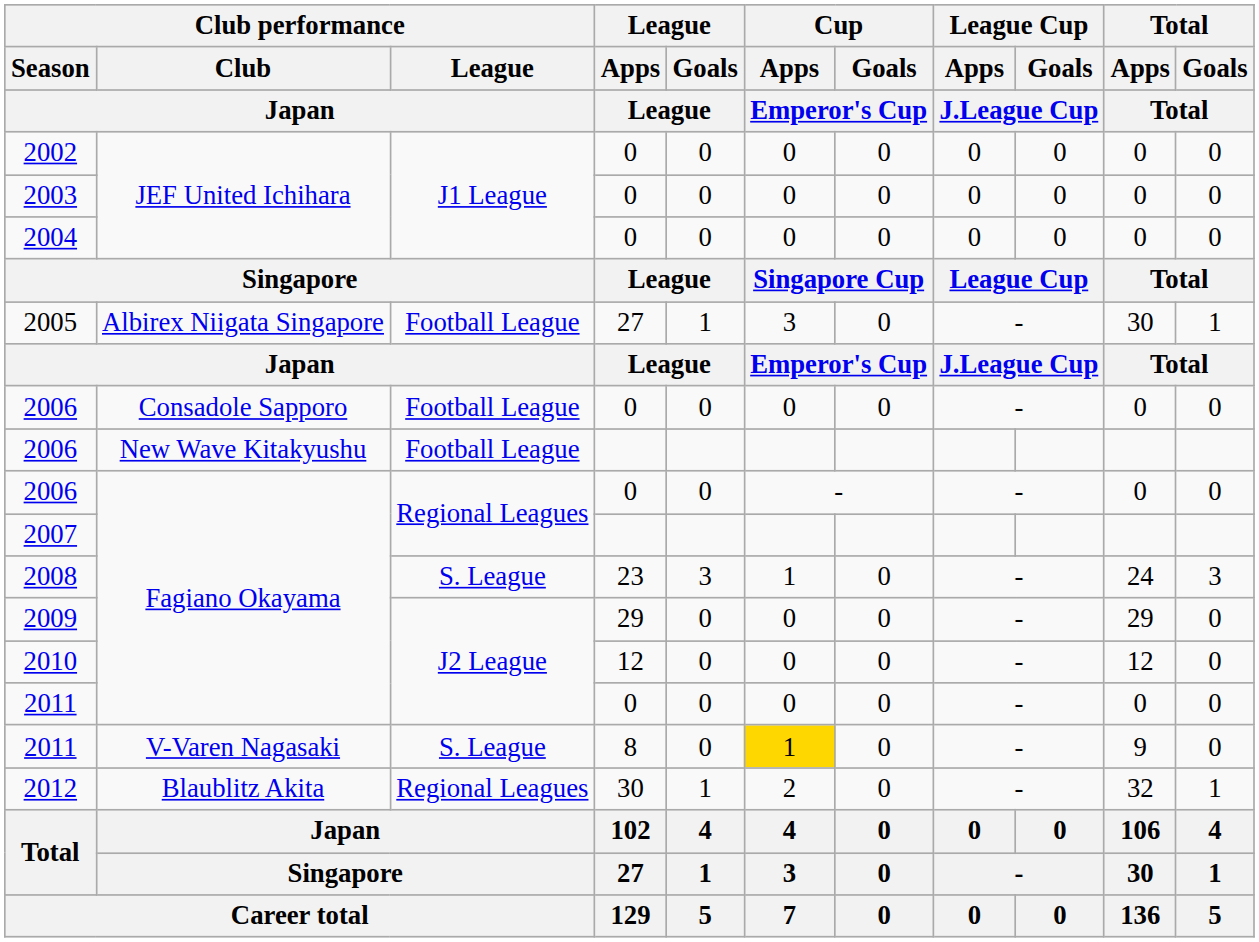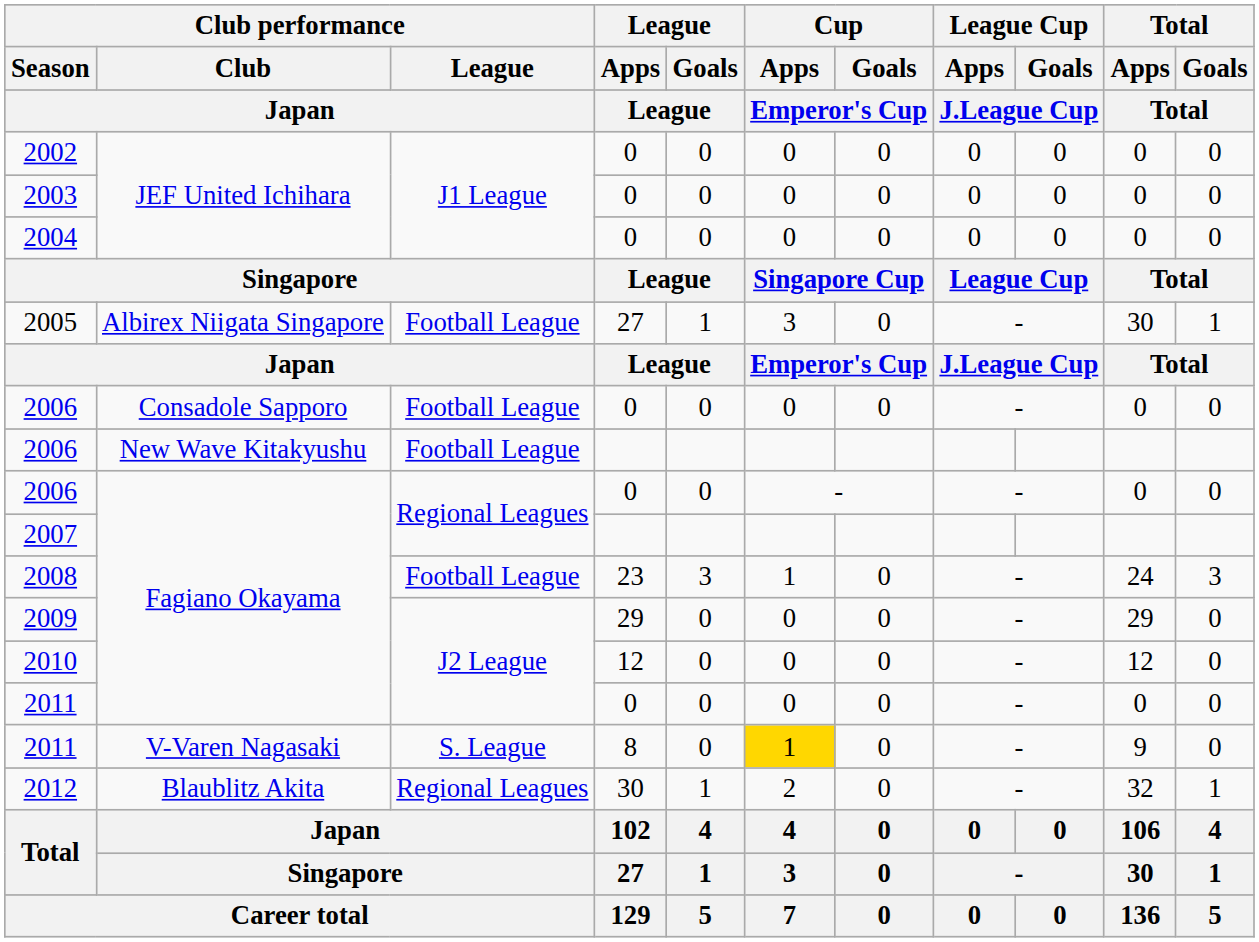2008 | Club performance / League / Japan: S. League -> Football League
